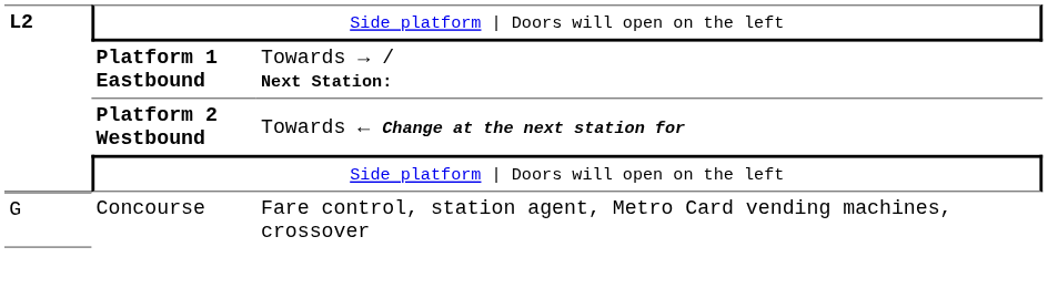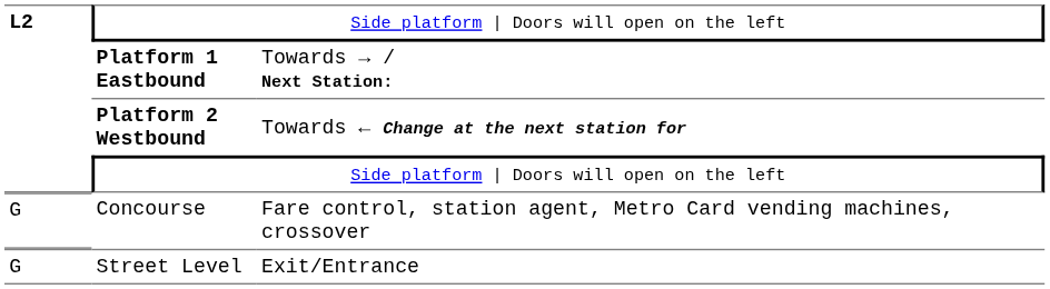+ row: G | Street Level | Exit/Entrance
